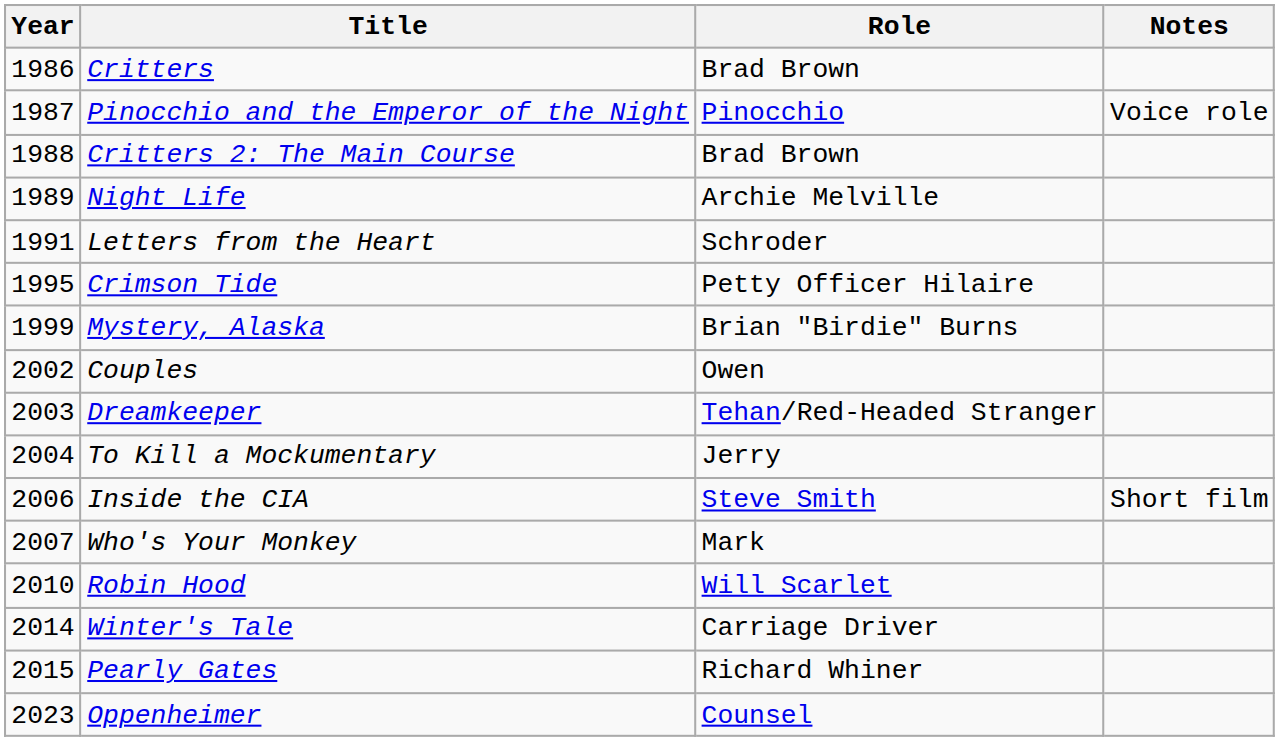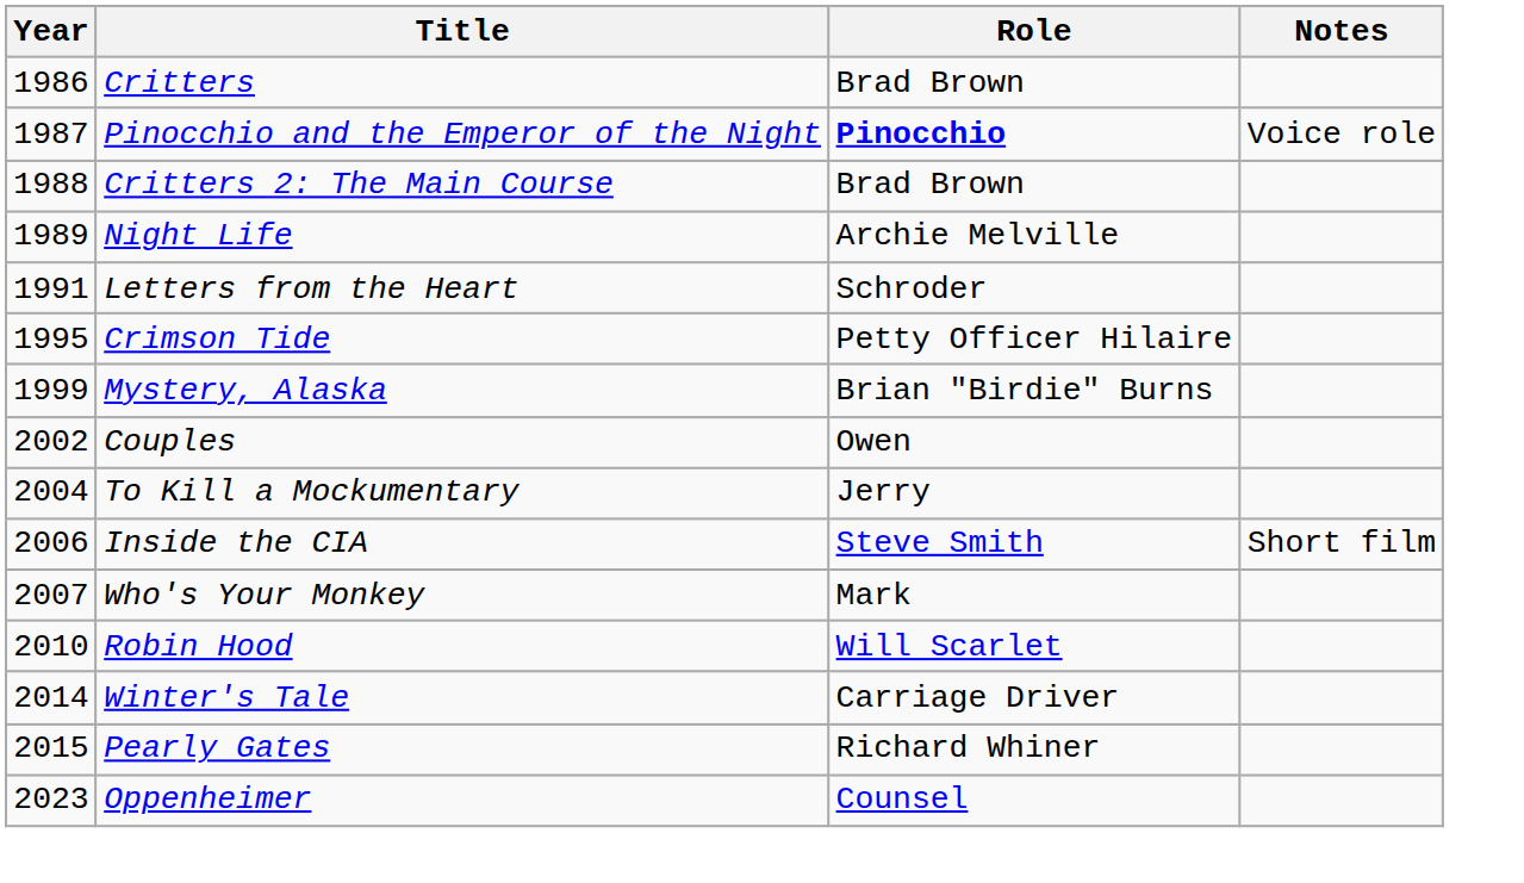Pinocchio and the Emperor of the Night | Role: normal -> bold
- row: 2003 | Dreamkeeper | Tehan/Red-Headed Stranger
